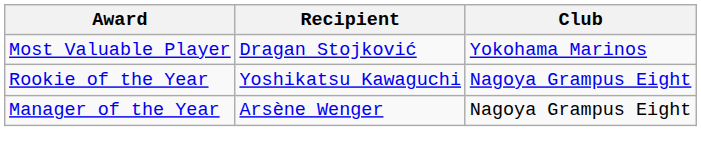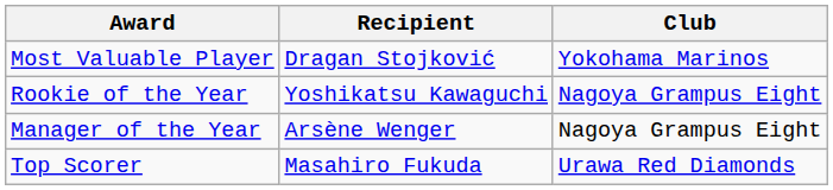+ row: Top Scorer | Masahiro Fukuda | Urawa Red Diamonds
